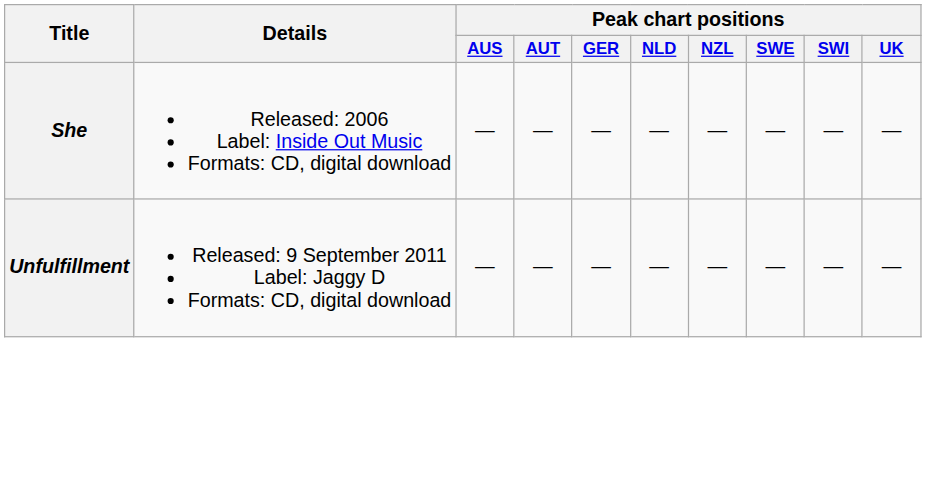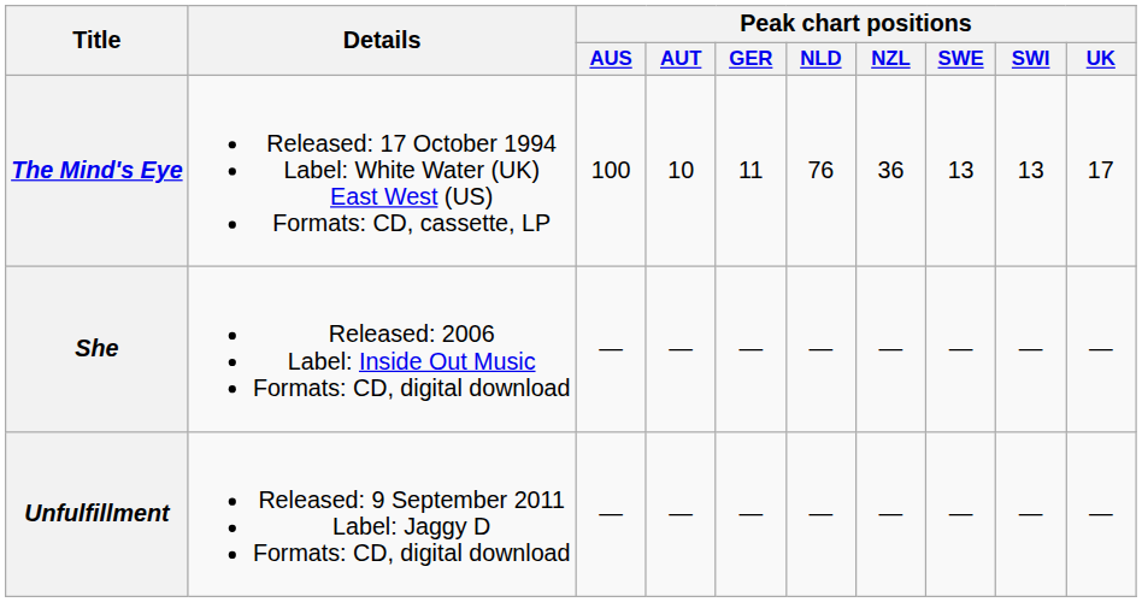+ row: The Mind's Eye | Released: 17 October 1994 Label: White Water (UK) East West (US) Formats: CD, cassette, LP | 100 | 10 | 11 | 76 | 36 | 13 | 13 | 17
